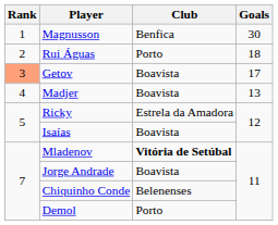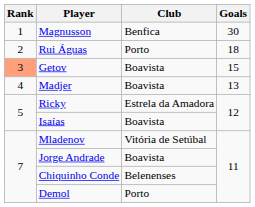Getov | Goals: 17 -> 15
Mladenov | Club: bold -> normal
